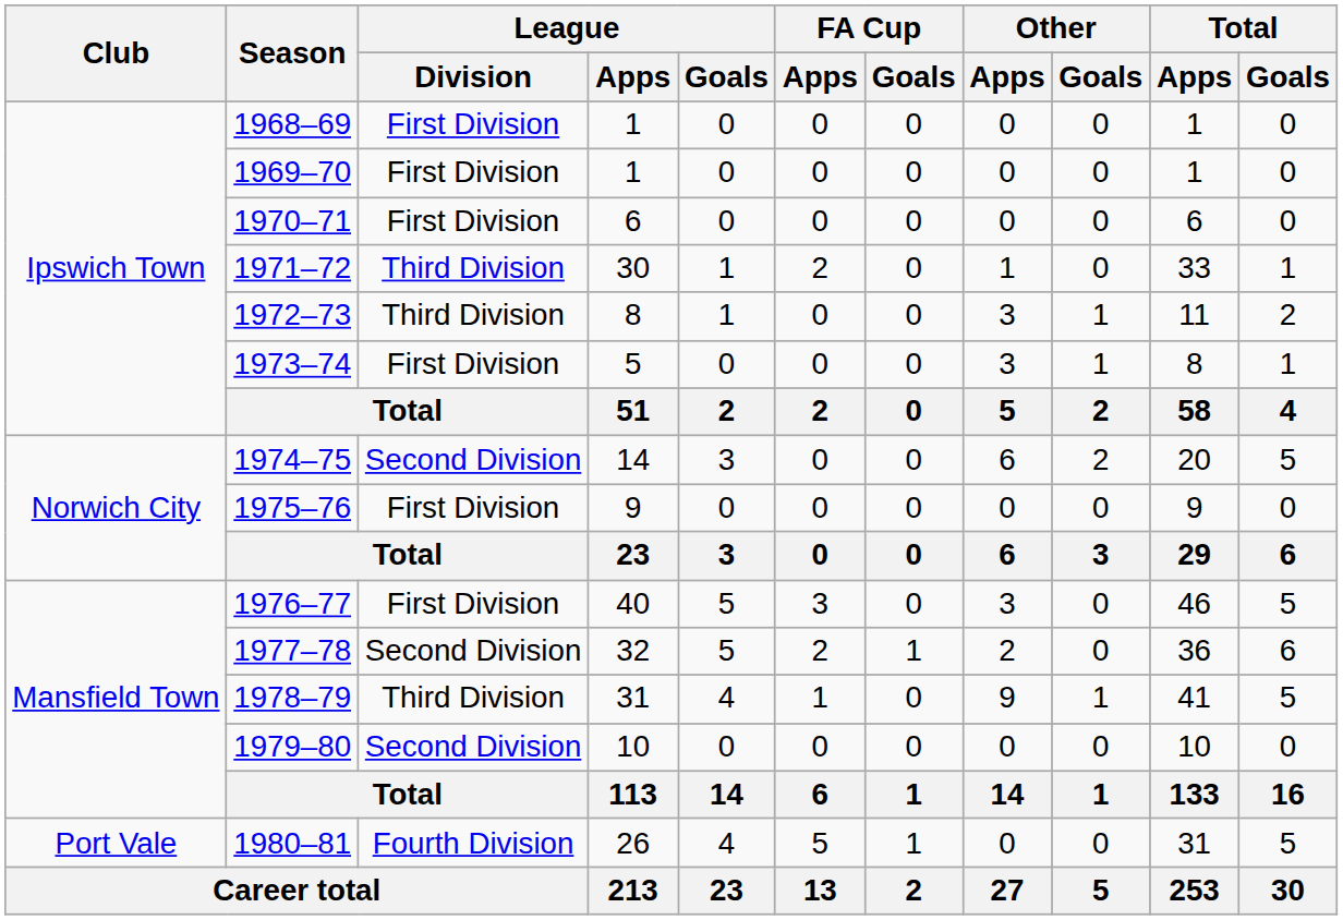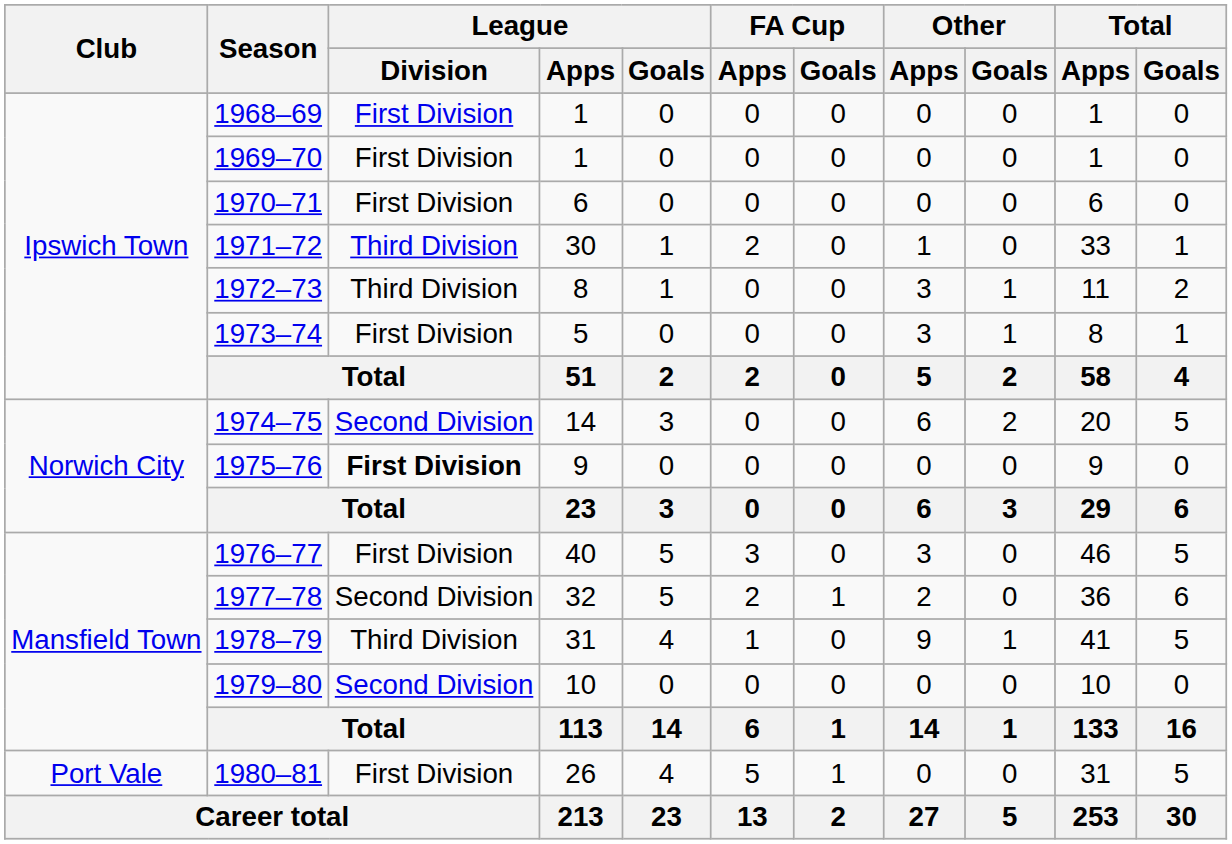1975–76 | League / Division: normal -> bold
1980–81 | League / Division: Fourth Division -> First Division
